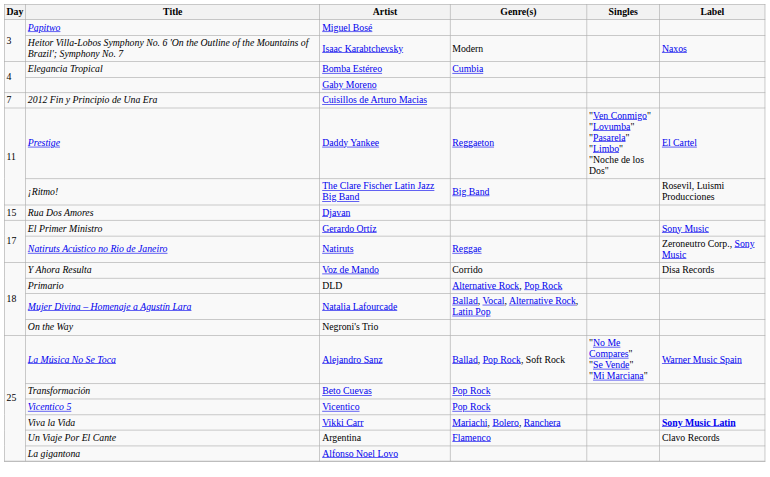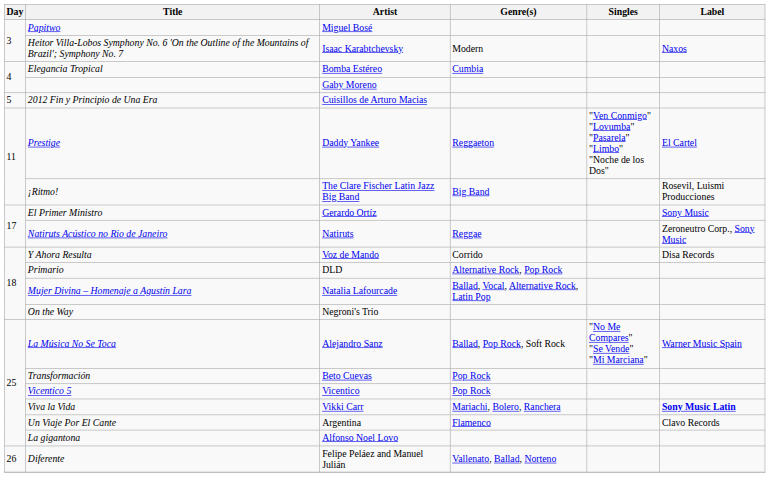2012 Fin y Principio de Una Era | Day: 7 -> 5
- row: 15 | Rua Dos Amores | Djavan
+ row: 26 | Diferente | Felipe Peláez and Manuel Julián | Vallenato, Ballad, Norteno
